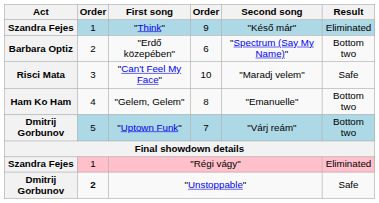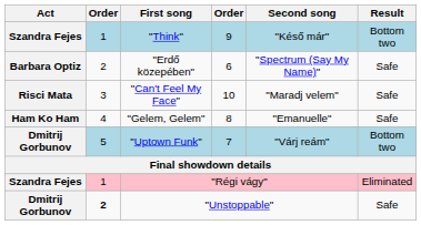"Think" | Result: Eliminated -> Bottom two
"Erdő közepében" | Result: Bottom two -> Safe
"Gelem, Gelem" | Result: Bottom two -> Safe
